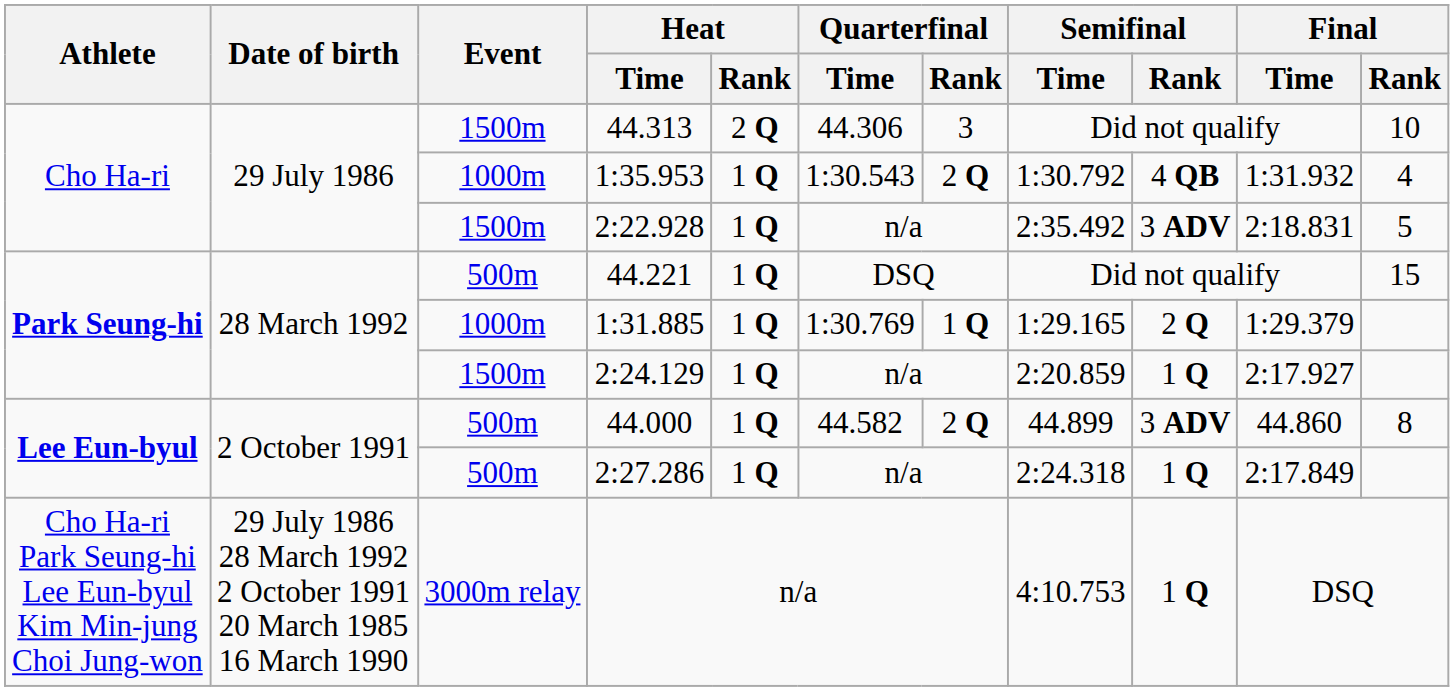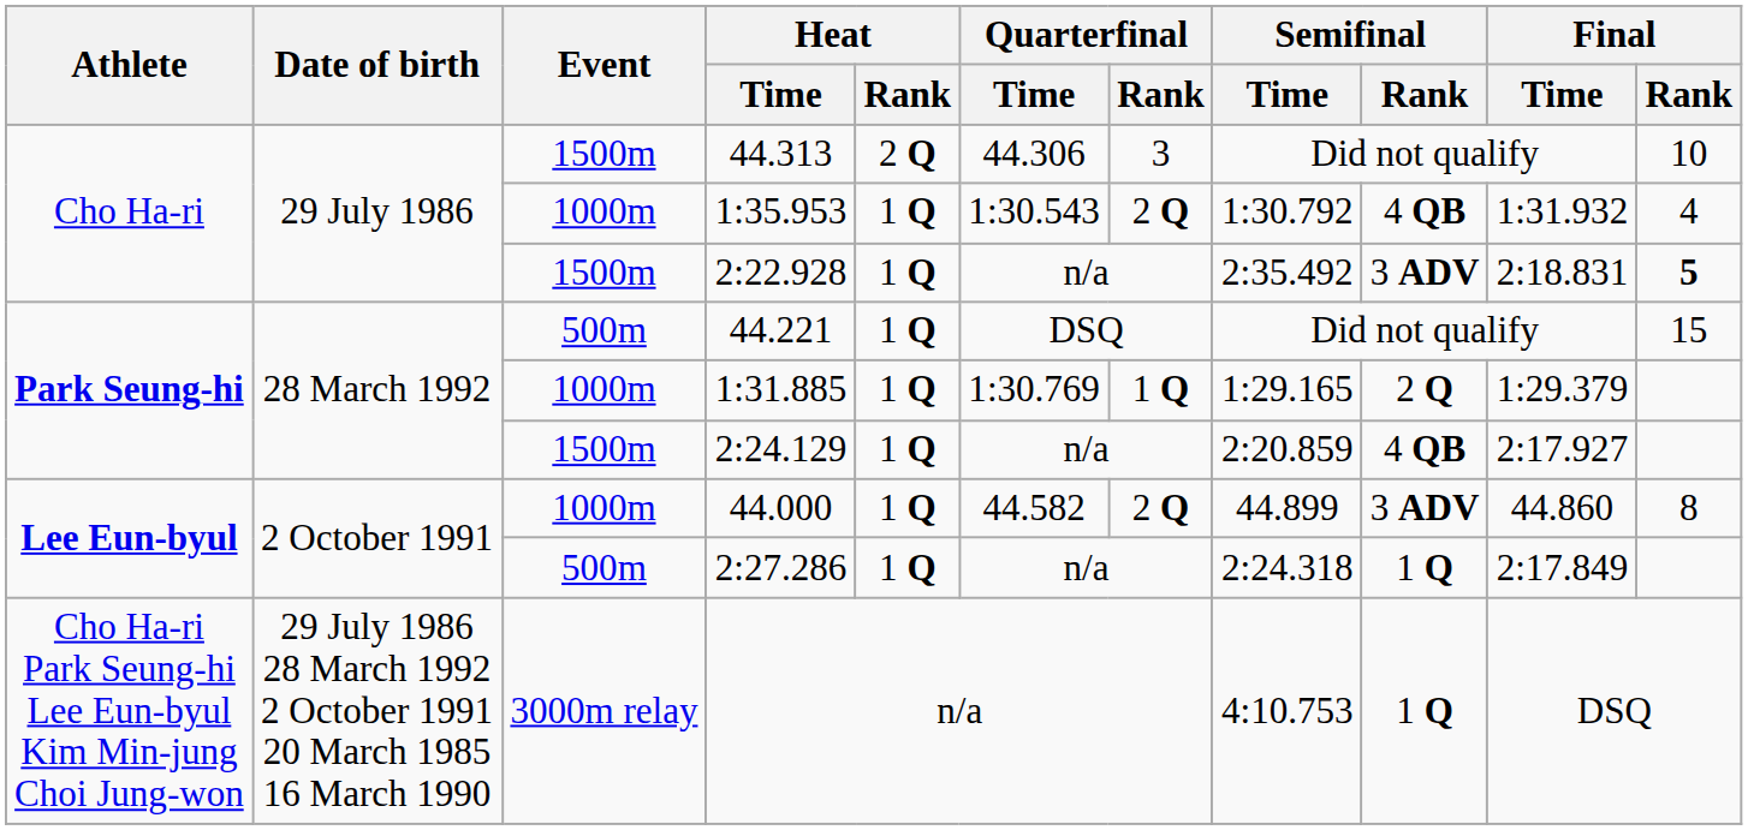2:22.928 | Final / Rank: normal -> bold
2:24.129 | Semifinal / Rank: 1 Q -> 4 QB
44.000 | Event: 500m -> 1000m
